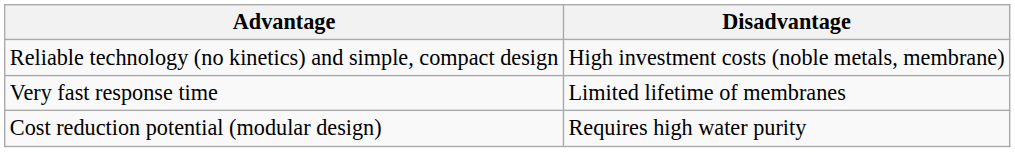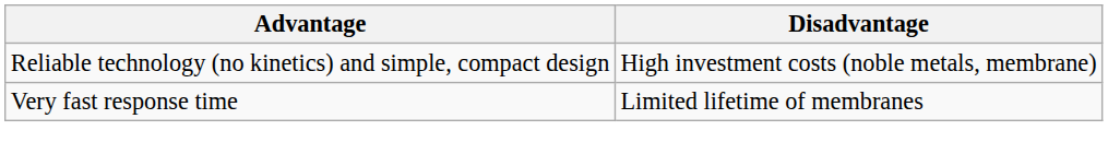- row: Cost reduction potential (modular design) | Requires high water purity
